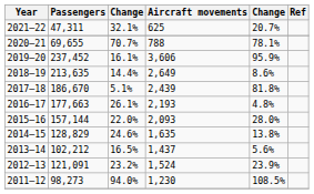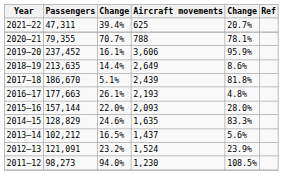2021–22 | column 3: 32.1% -> 39.4%
2020–21 | Passengers: 69,655 -> 79,355
2014–15 | column 5: 13.8% -> 83.3%
